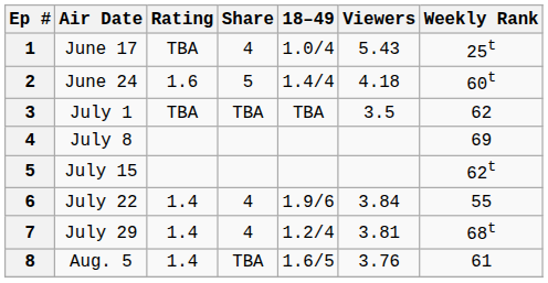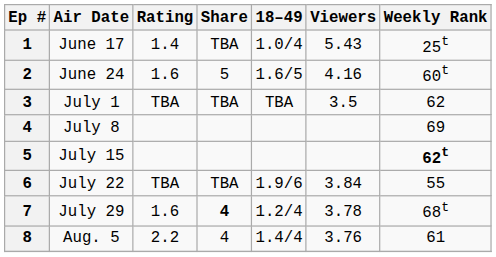June 17 | Rating: TBA -> 1.4
June 17 | Share: 4 -> TBA
June 24 | 18–49: 1.4/4 -> 1.6/5
June 24 | Viewers: 4.18 -> 4.16
July 15 | Weekly Rank: normal -> bold
July 22 | Rating: 1.4 -> TBA
July 22 | Share: 4 -> TBA
July 29 | Rating: 1.4 -> 1.6
July 29 | Share: normal -> bold
July 29 | Viewers: 3.81 -> 3.78
Aug. 5 | Rating: 1.4 -> 2.2
Aug. 5 | Share: TBA -> 4
Aug. 5 | 18–49: 1.6/5 -> 1.4/4
